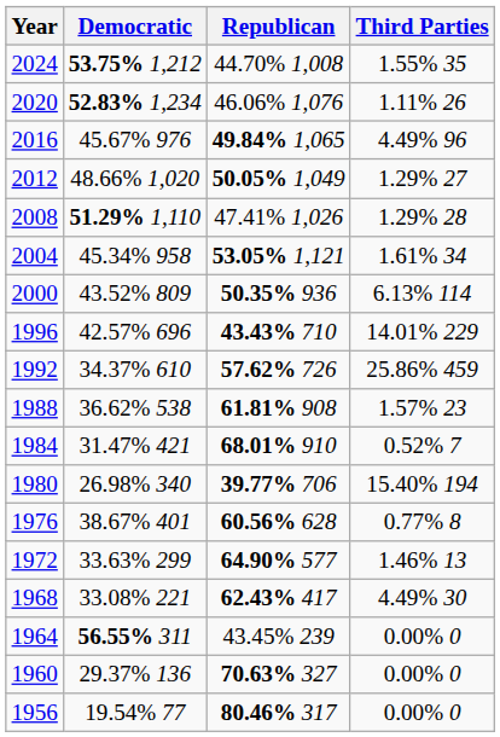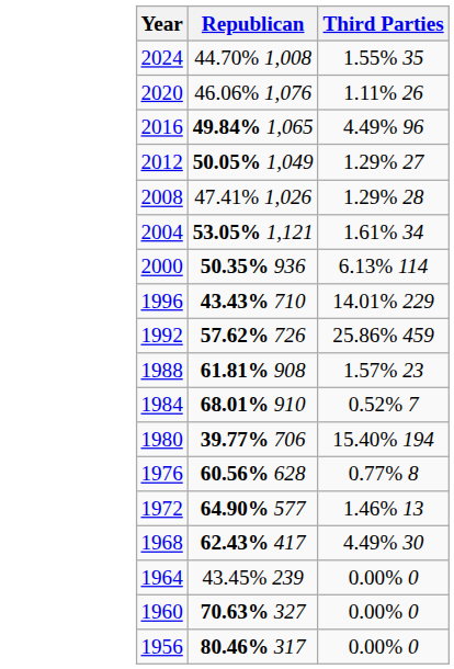- column: Democratic | 53.75% 1,212 | 52.83% 1,234 | 45.67% 976 | 48.66% 1,020 | 51.29% 1,110 | 45.34% 958 | 43.52% 809 | 42.57% 696 | 34.37% 610 | 36.62% 538 | 31.47% 421 | 26.98% 340 | 38.67% 401 | 33.63% 299 | 33.08% 221 | 56.55% 311 | 29.37% 136 | 19.54% 77
